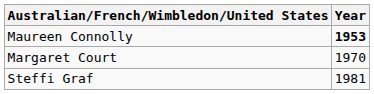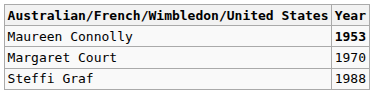Steffi Graf | Year: 1981 -> 1988
